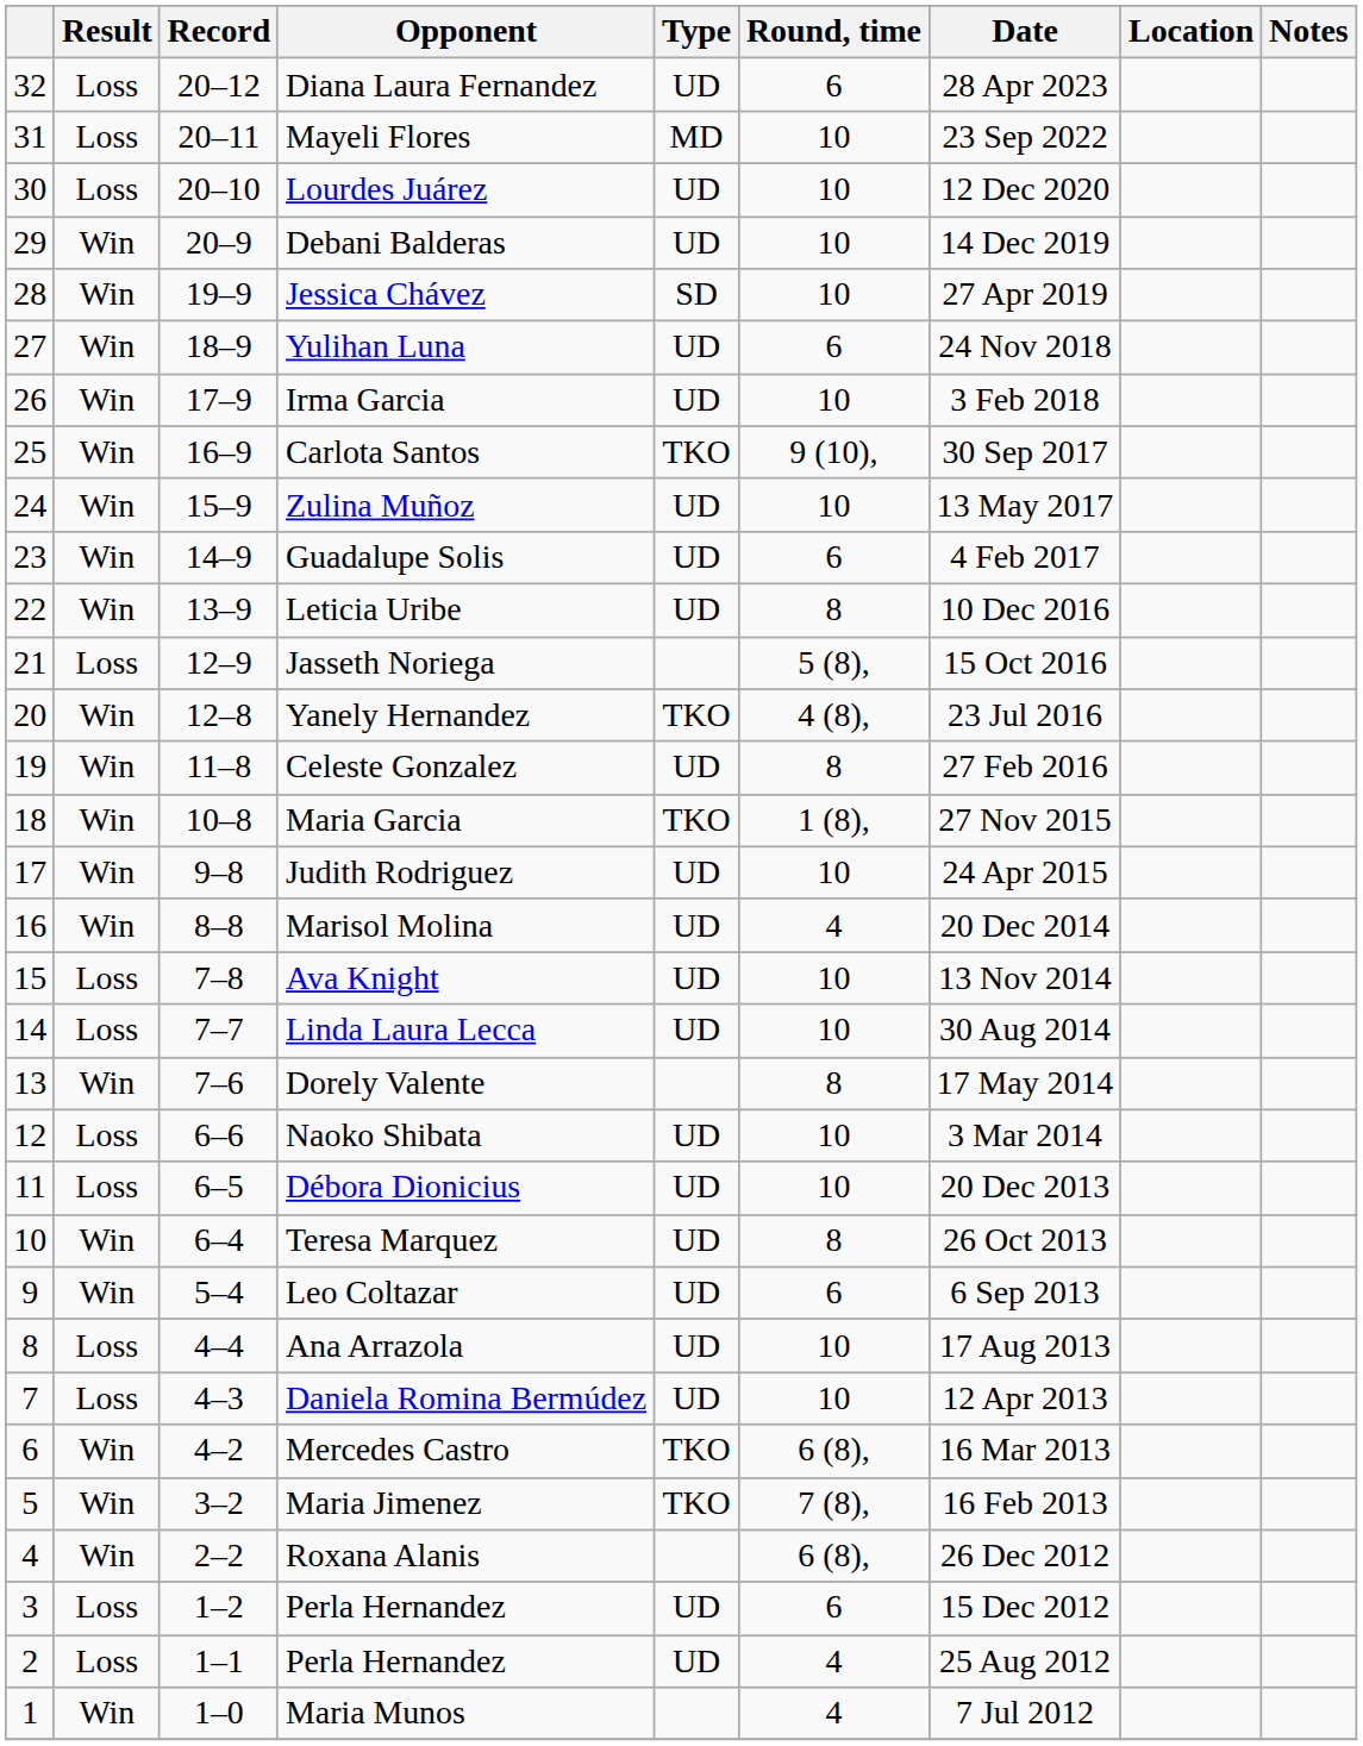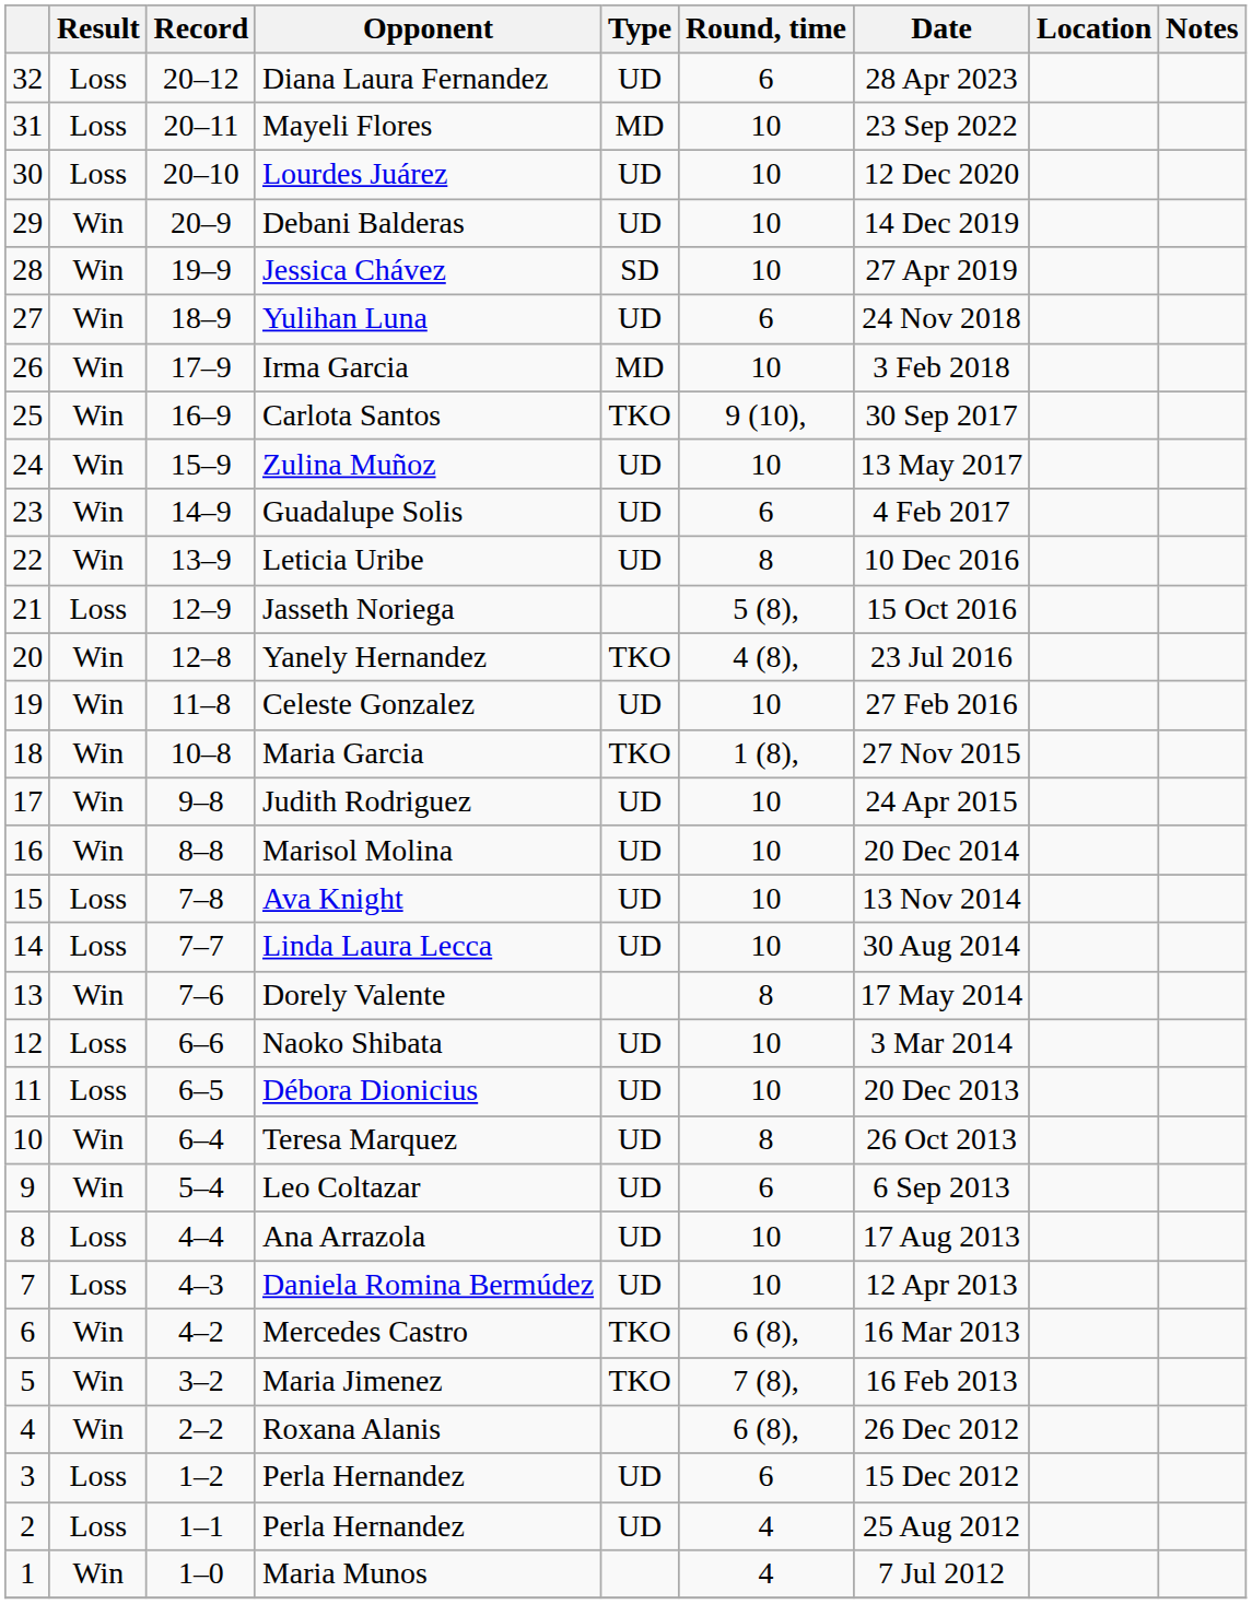Irma Garcia | Type: UD -> MD
Celeste Gonzalez | Round, time: 8 -> 10
Marisol Molina | Round, time: 4 -> 10
